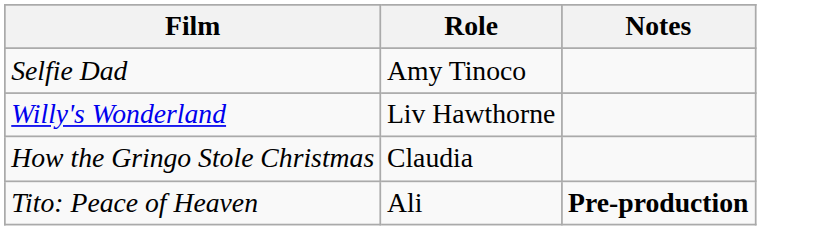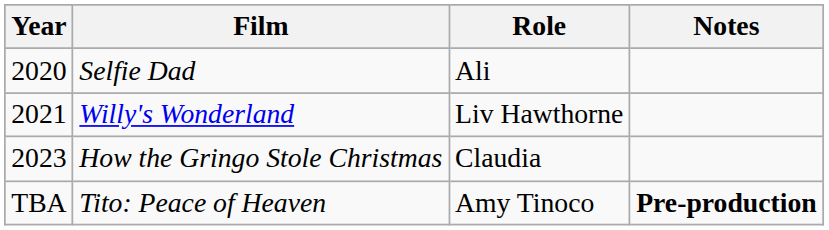+ column: Year | 2020 | 2021 | 2023 | TBA
Selfie Dad | Role: Amy Tinoco -> Ali
Tito: Peace of Heaven | Role: Ali -> Amy Tinoco
